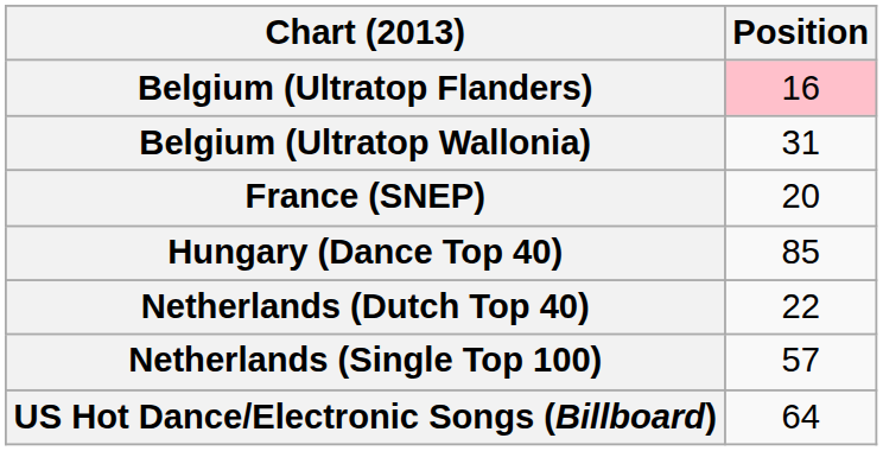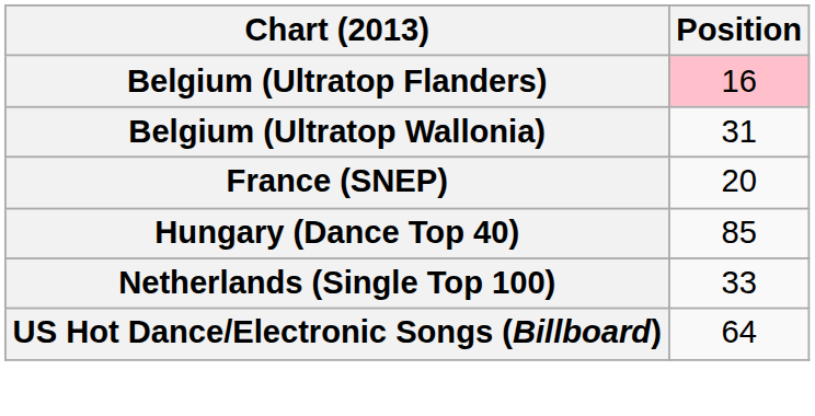- row: Netherlands (Dutch Top 40) | 22
Netherlands (Single Top 100) | Position: 57 -> 33
